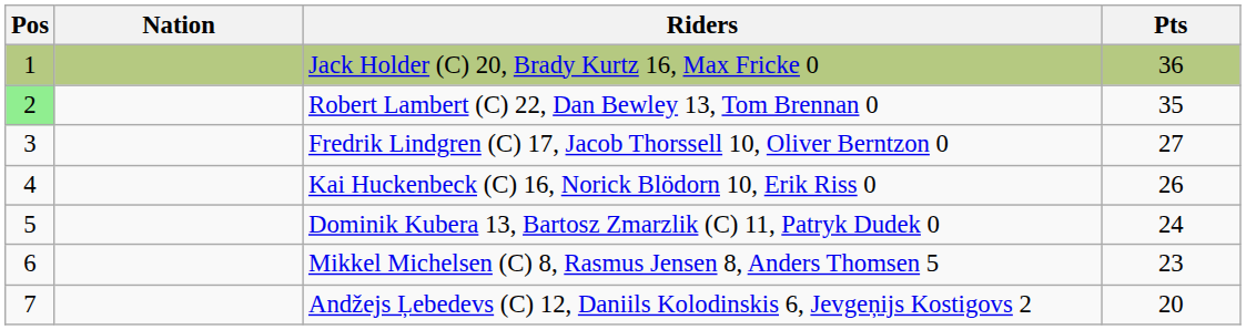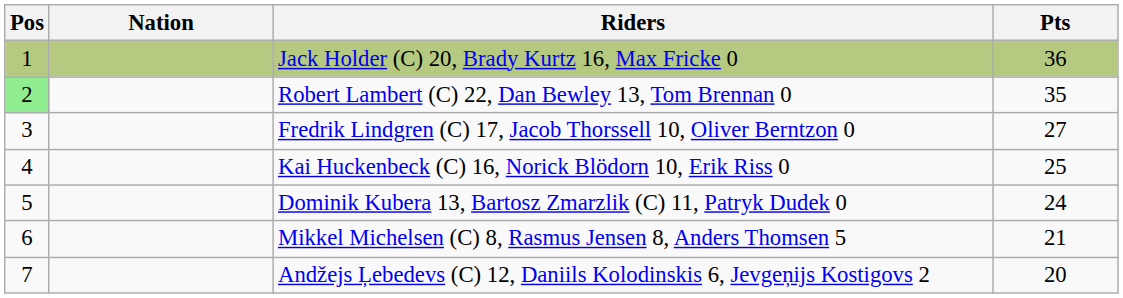Kai Huckenbeck (C) 16, Norick Blödorn 10, Erik Riss 0 | Pts: 26 -> 25
Mikkel Michelsen (C) 8, Rasmus Jensen 8, Anders Thomsen 5 | Pts: 23 -> 21
